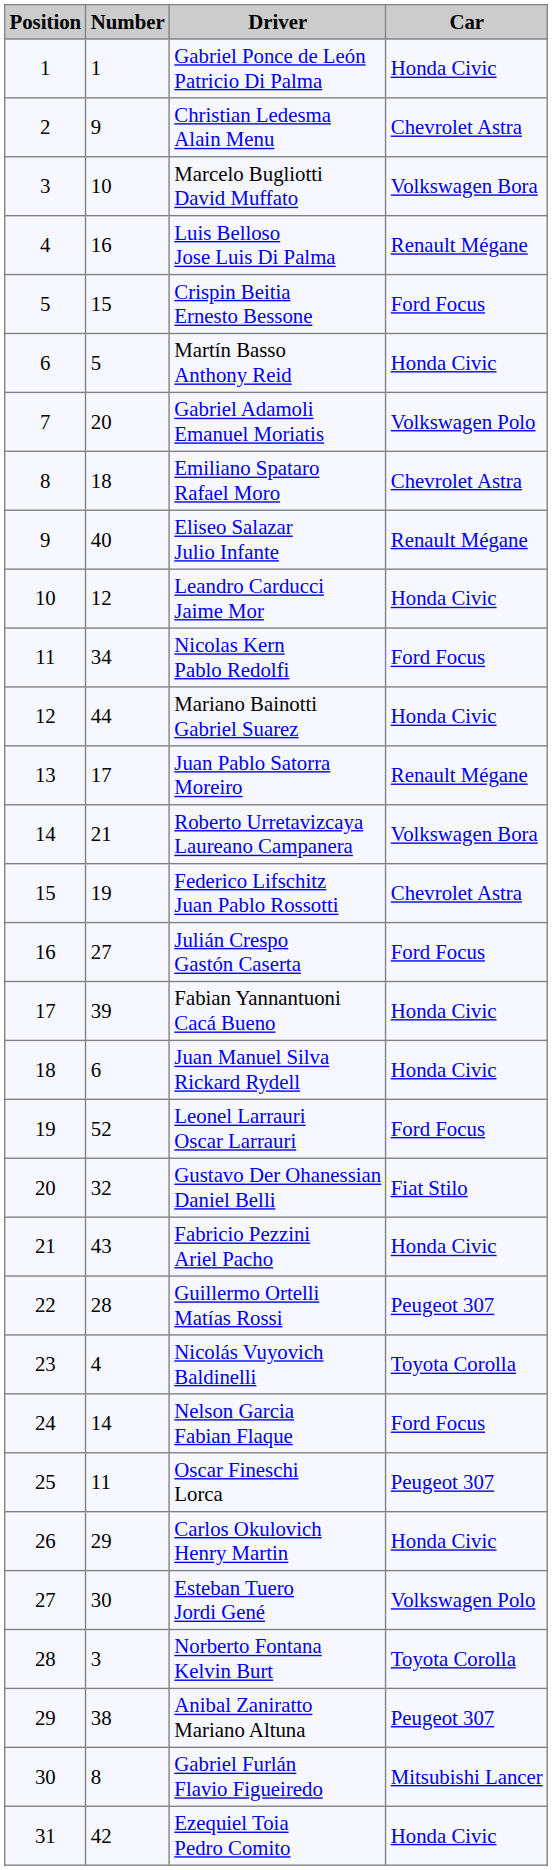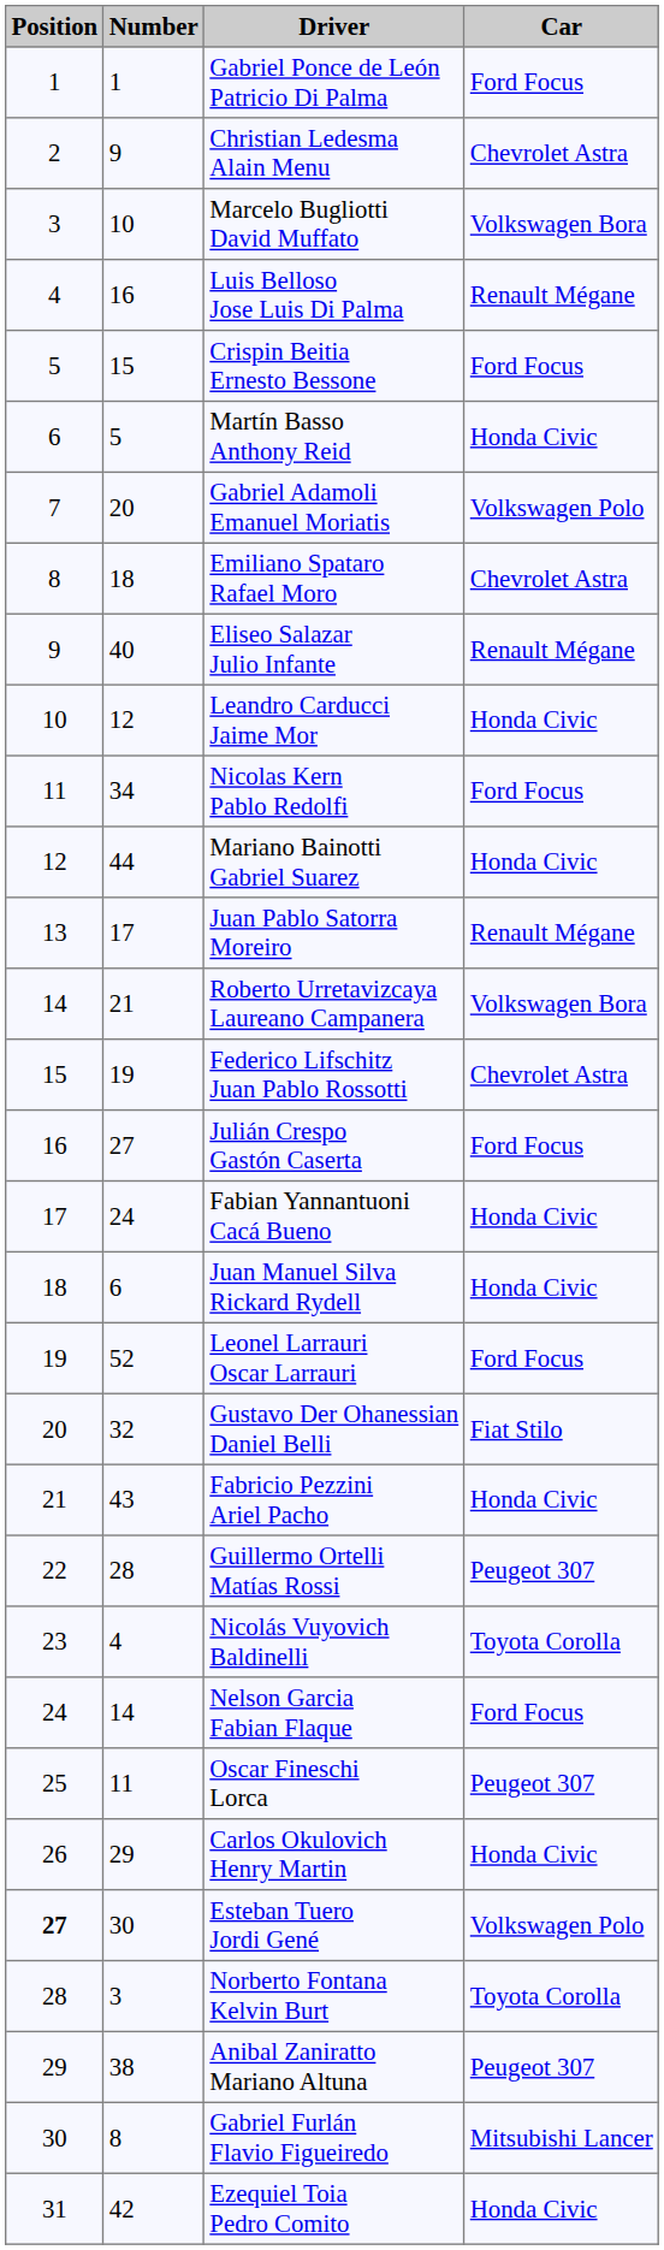Gabriel Ponce de León Patricio Di Palma | Car: Honda Civic -> Ford Focus
Fabian Yannantuoni Cacá Bueno | Number: 39 -> 24
Esteban Tuero Jordi Gené | Position: normal -> bold
